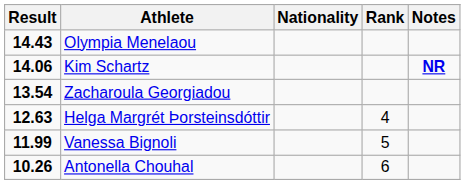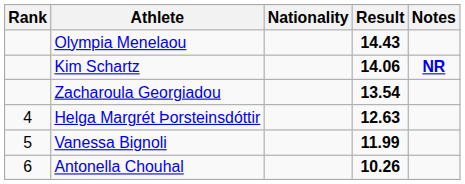columns swapped: Rank <-> Result
